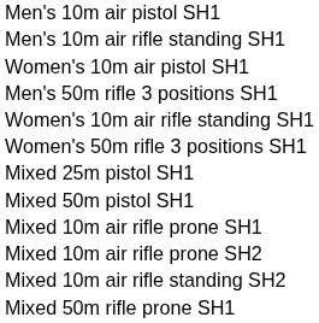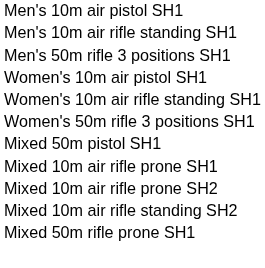rows swapped: Men's 50m rifle 3 positions SH1 <-> Women's 10m air pistol SH1
- row: Mixed 25m pistol SH1
